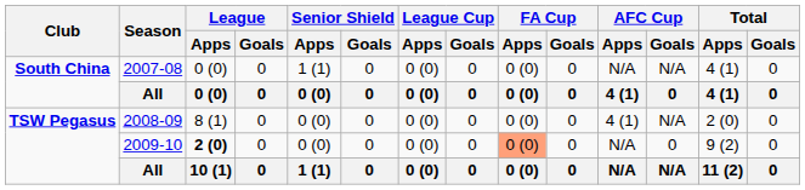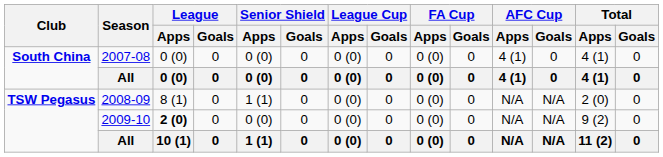2007-08 | Senior Shield / Apps: 1 (1) -> 0 (0)
2007-08 | AFC Cup / Apps: N/A -> 4 (1)
2007-08 | AFC Cup / Goals: N/A -> 0
2008-09 | Senior Shield / Apps: 0 (0) -> 1 (1)
2008-09 | AFC Cup / Apps: 4 (1) -> N/A
2009-10 | FA Cup / Apps: lightsalmon background -> no background
2009-10 | AFC Cup / Goals: 0 -> N/A
